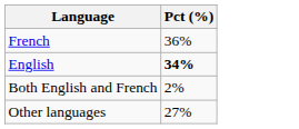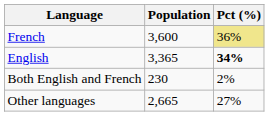+ column: Population | 3,600 | 3,365 | 230 | 2,665
French | Pct (%): no background -> khaki background
